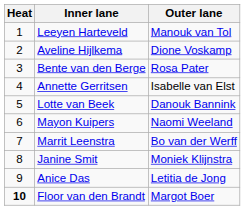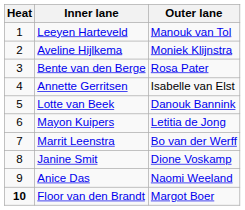Aveline Hijlkema | Outer lane: Dione Voskamp -> Moniek Klijnstra
Mayon Kuipers | Outer lane: Naomi Weeland -> Letitia de Jong
Janine Smit | Outer lane: Moniek Klijnstra -> Dione Voskamp
Anice Das | Outer lane: Letitia de Jong -> Naomi Weeland
